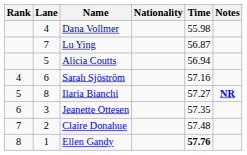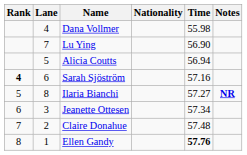Lu Ying | Time: 56.87 -> 56.90
Sarah Sjöström | Rank: normal -> bold
Jeanette Ottesen | Time: 57.35 -> 57.34
